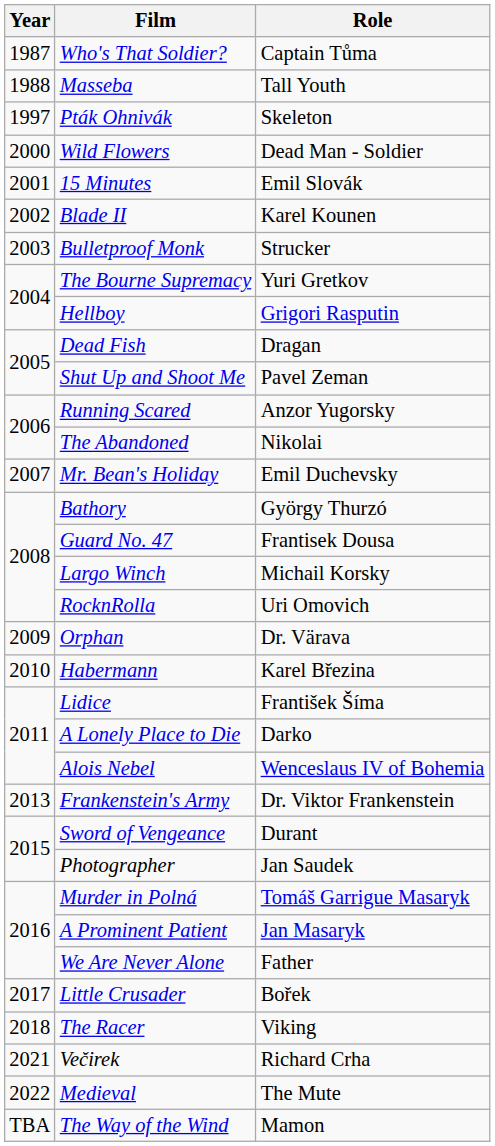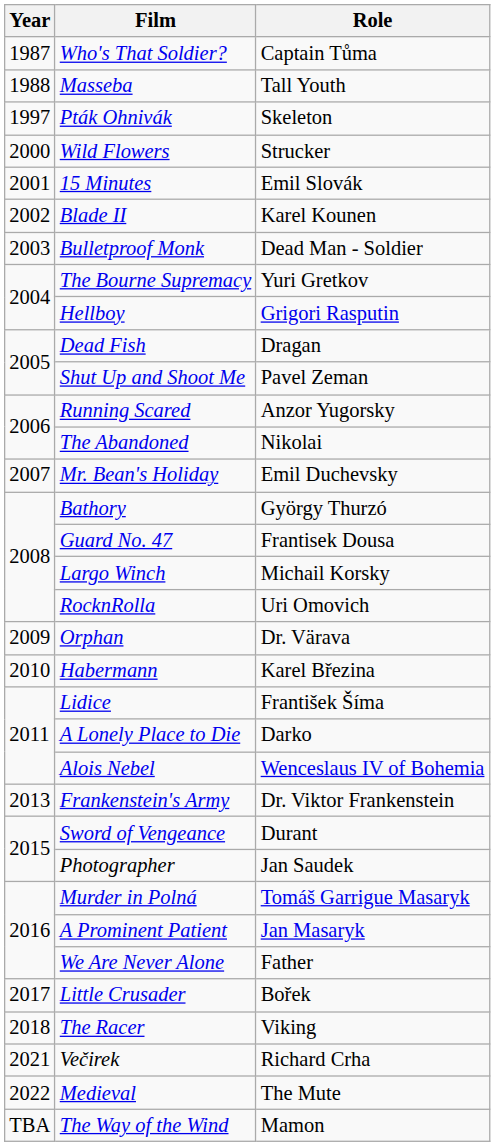Wild Flowers | Role: Dead Man - Soldier -> Strucker
Bulletproof Monk | Role: Strucker -> Dead Man - Soldier
